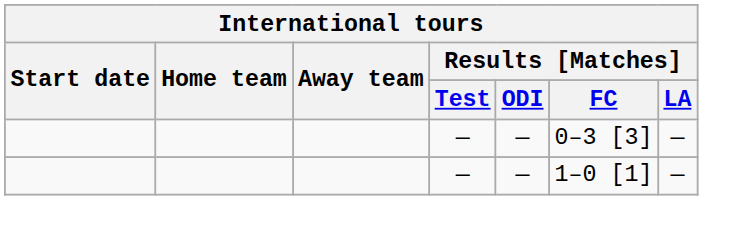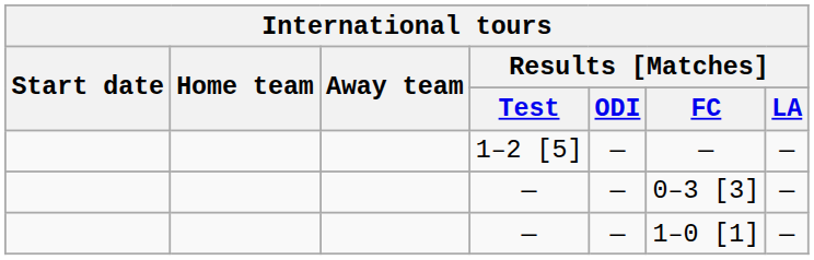+ row: 1–2 [5] | — | — | —
